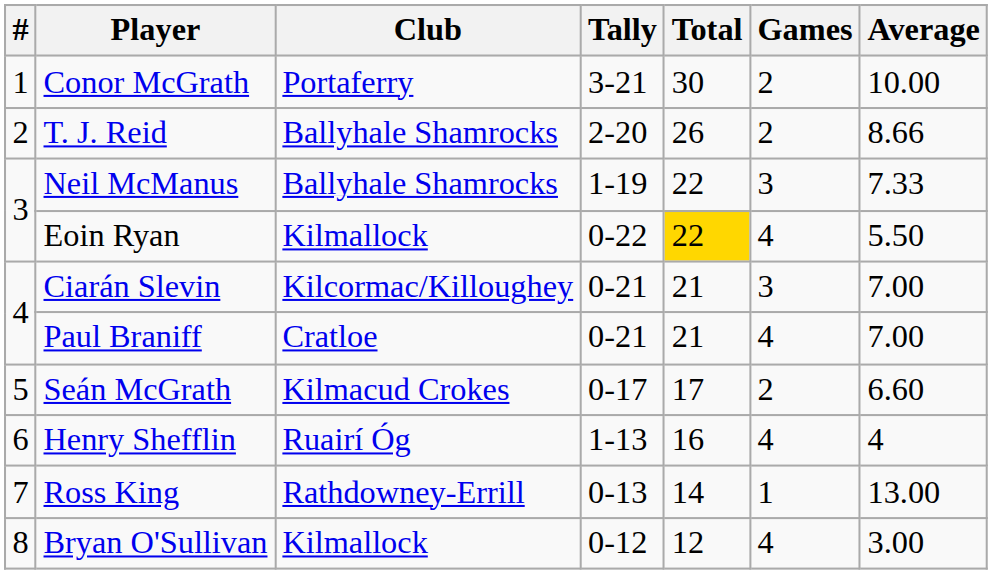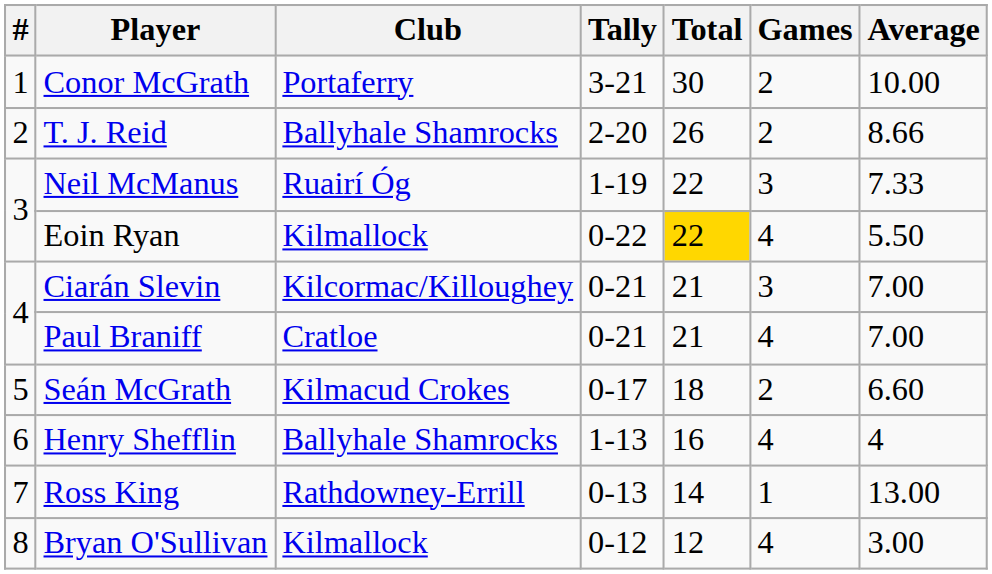Neil McManus | Club: Ballyhale Shamrocks -> Ruairí Óg
Seán McGrath | Total: 17 -> 18
Henry Shefflin | Club: Ruairí Óg -> Ballyhale Shamrocks
